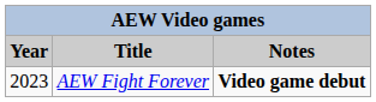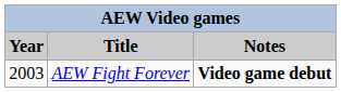AEW Fight Forever | Year: 2023 -> 2003
